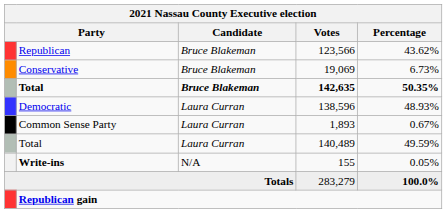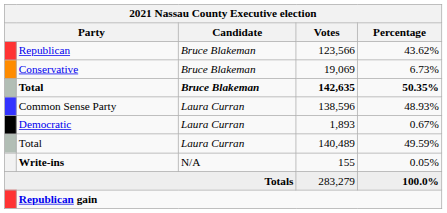138,596 | column 2: Democratic -> Common Sense Party
1,893 | column 2: Common Sense Party -> Democratic
